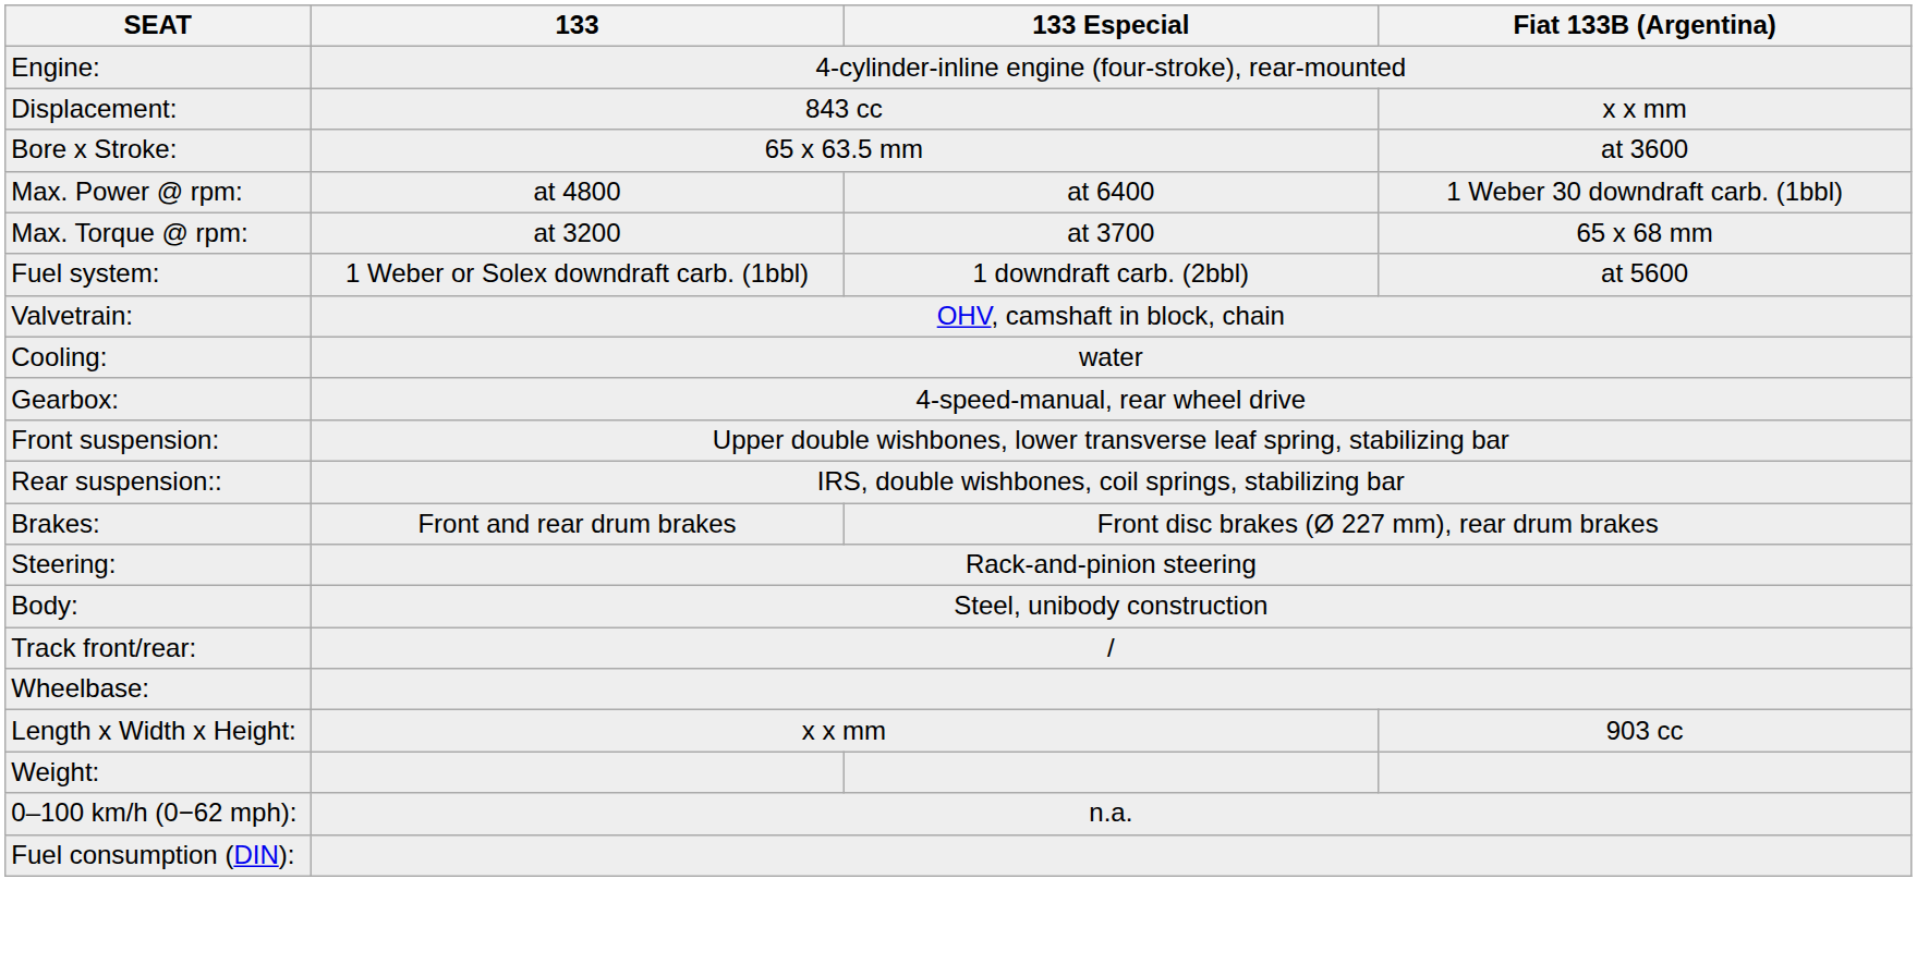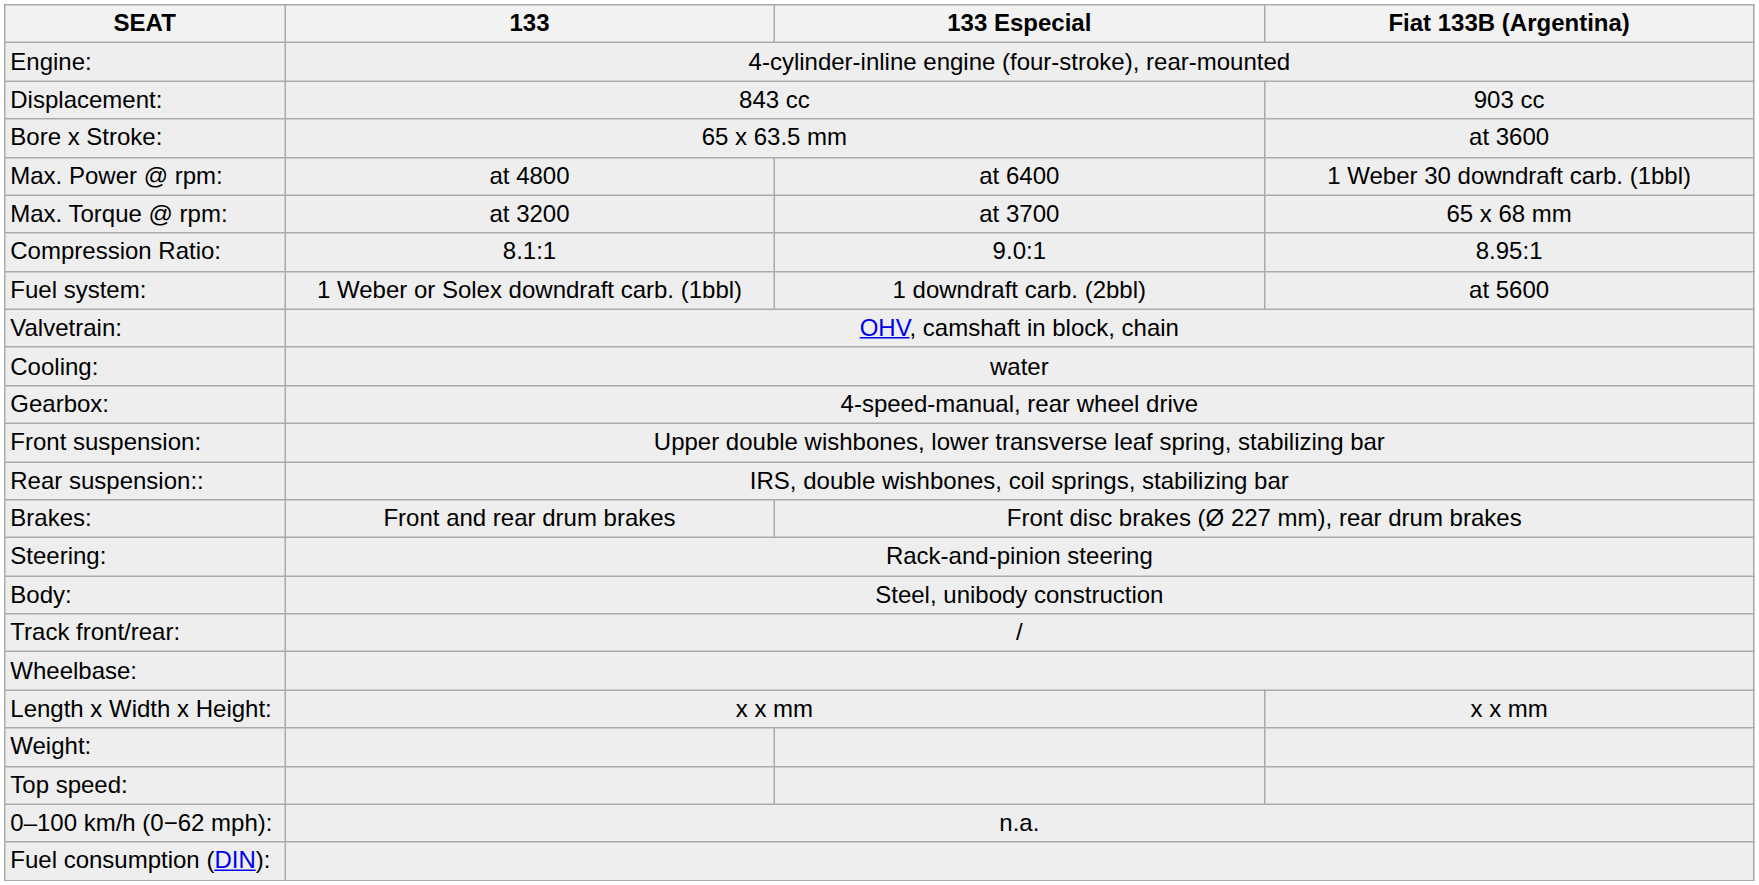Displacement: | Fiat 133B (Argentina): x x mm -> 903 cc
+ row: Compression Ratio: | 8.1:1 | 9.0:1 | 8.95:1
Length x Width x Height: | Fiat 133B (Argentina): 903 cc -> x x mm
+ row: Top speed:
